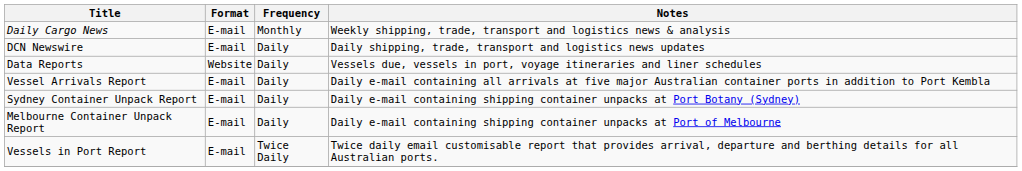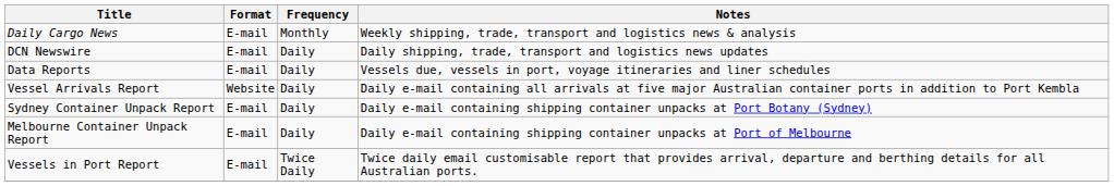Data Reports | Format: Website -> E-mail
Vessel Arrivals Report | Format: E-mail -> Website
